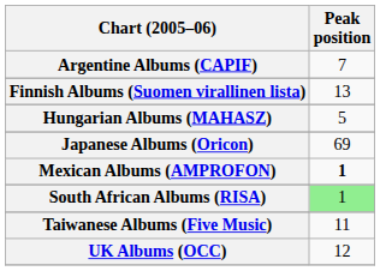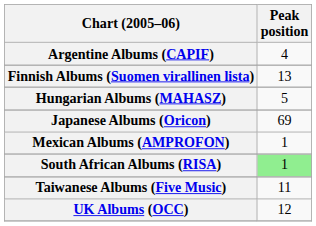Argentine Albums (CAPIF) | Peak position: 7 -> 4
Mexican Albums (AMPROFON) | Peak position: bold -> normal
